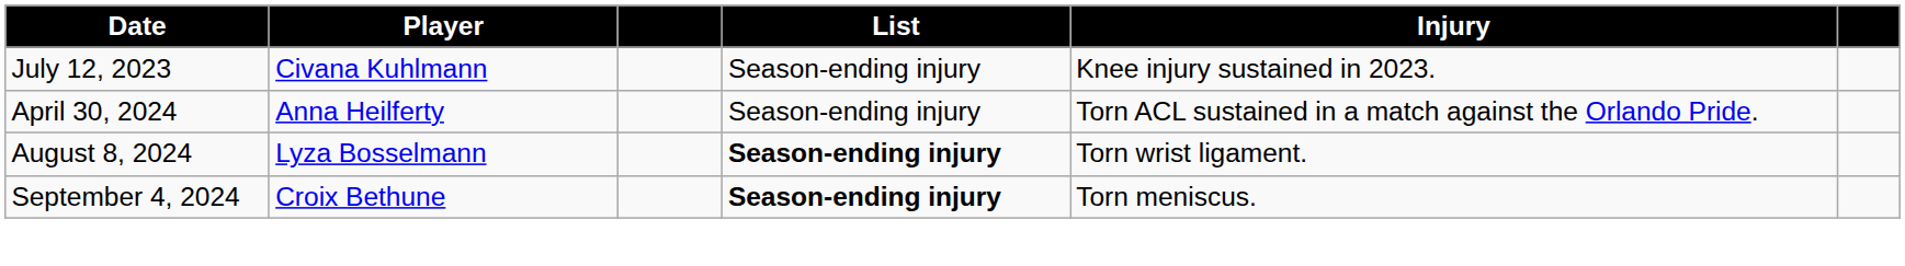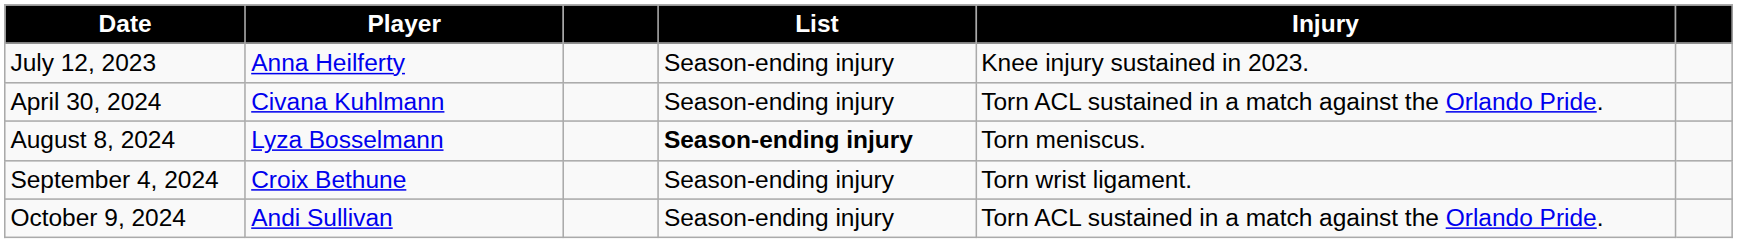July 12, 2023 | Player: Civana Kuhlmann -> Anna Heilferty
April 30, 2024 | Player: Anna Heilferty -> Civana Kuhlmann
August 8, 2024 | Injury: Torn wrist ligament. -> Torn meniscus.
September 4, 2024 | List: bold -> normal
September 4, 2024 | Injury: Torn meniscus. -> Torn wrist ligament.
+ row: October 9, 2024 | Andi Sullivan | Season-ending injury | Torn ACL sustained in a match against the Orlando Pride.
